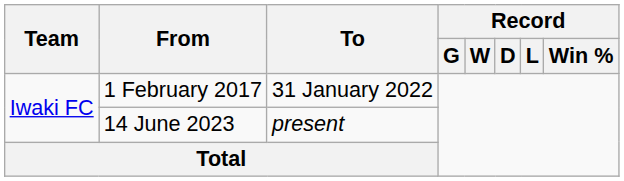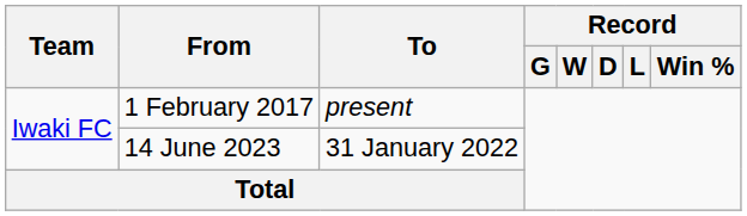1 February 2017 | To: 31 January 2022 -> present
14 June 2023 | To: present -> 31 January 2022
